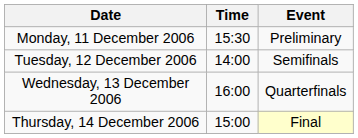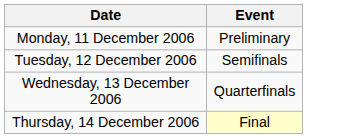- column: Time | 15:30 | 14:00 | 16:00 | 15:00
